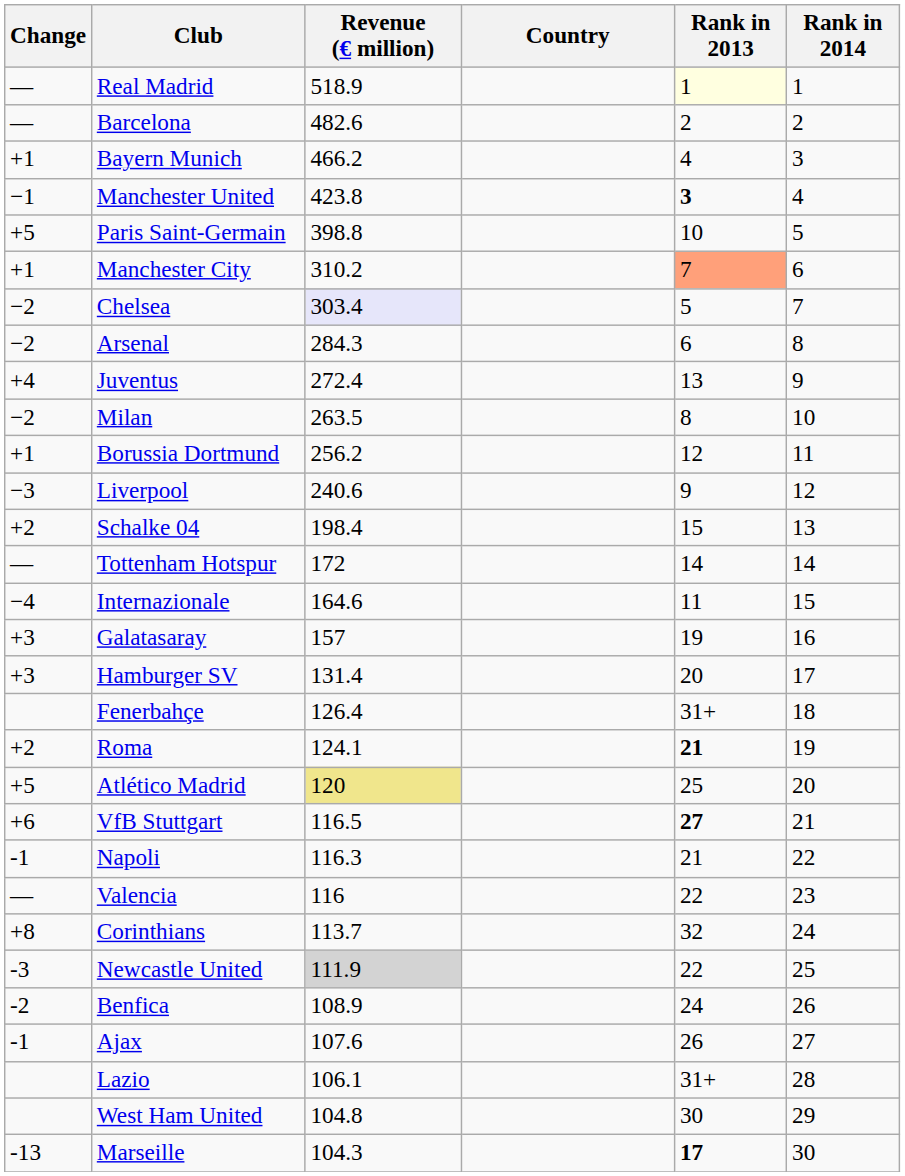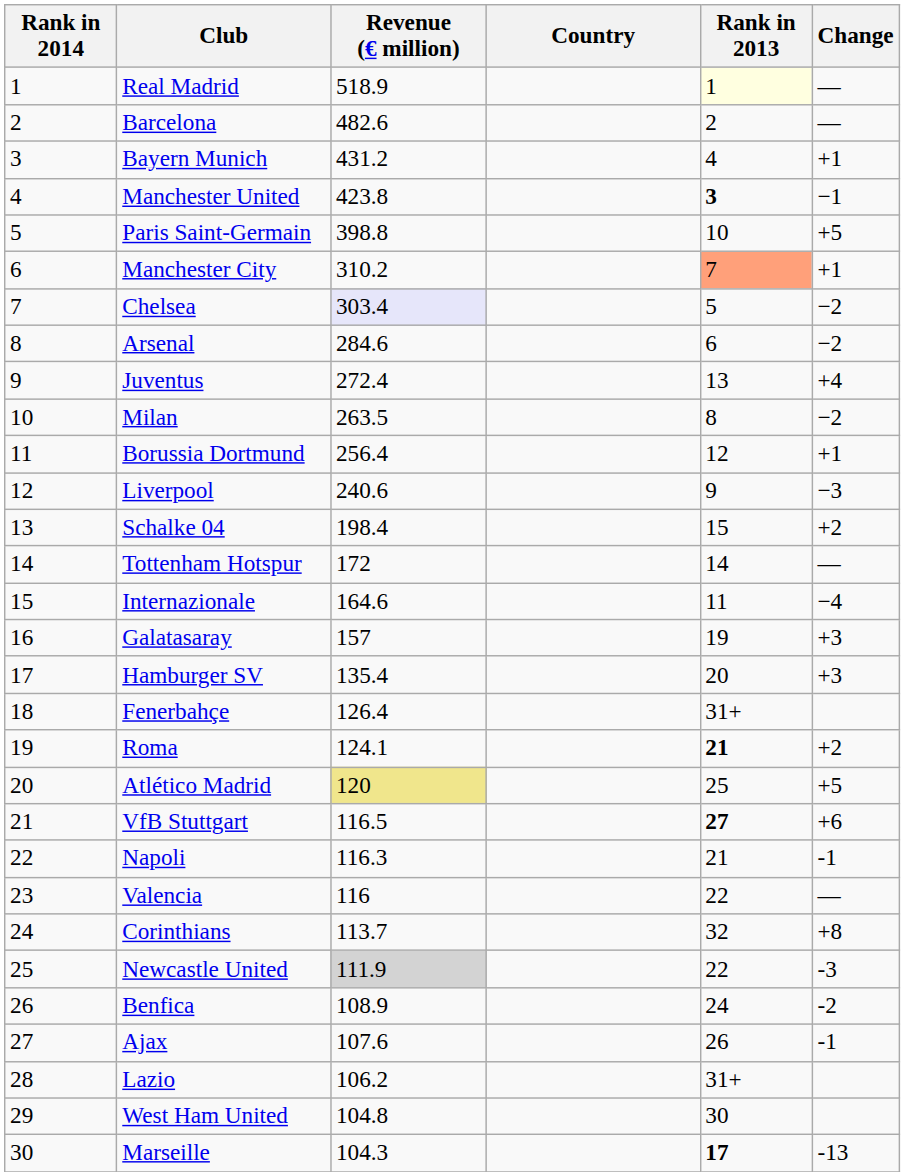columns swapped: Rank in 2014 <-> Change
Bayern Munich | Revenue (€ million): 466.2 -> 431.2
Arsenal | Revenue (€ million): 284.3 -> 284.6
Borussia Dortmund | Revenue (€ million): 256.2 -> 256.4
Hamburger SV | Revenue (€ million): 131.4 -> 135.4
Lazio | Revenue (€ million): 106.1 -> 106.2
